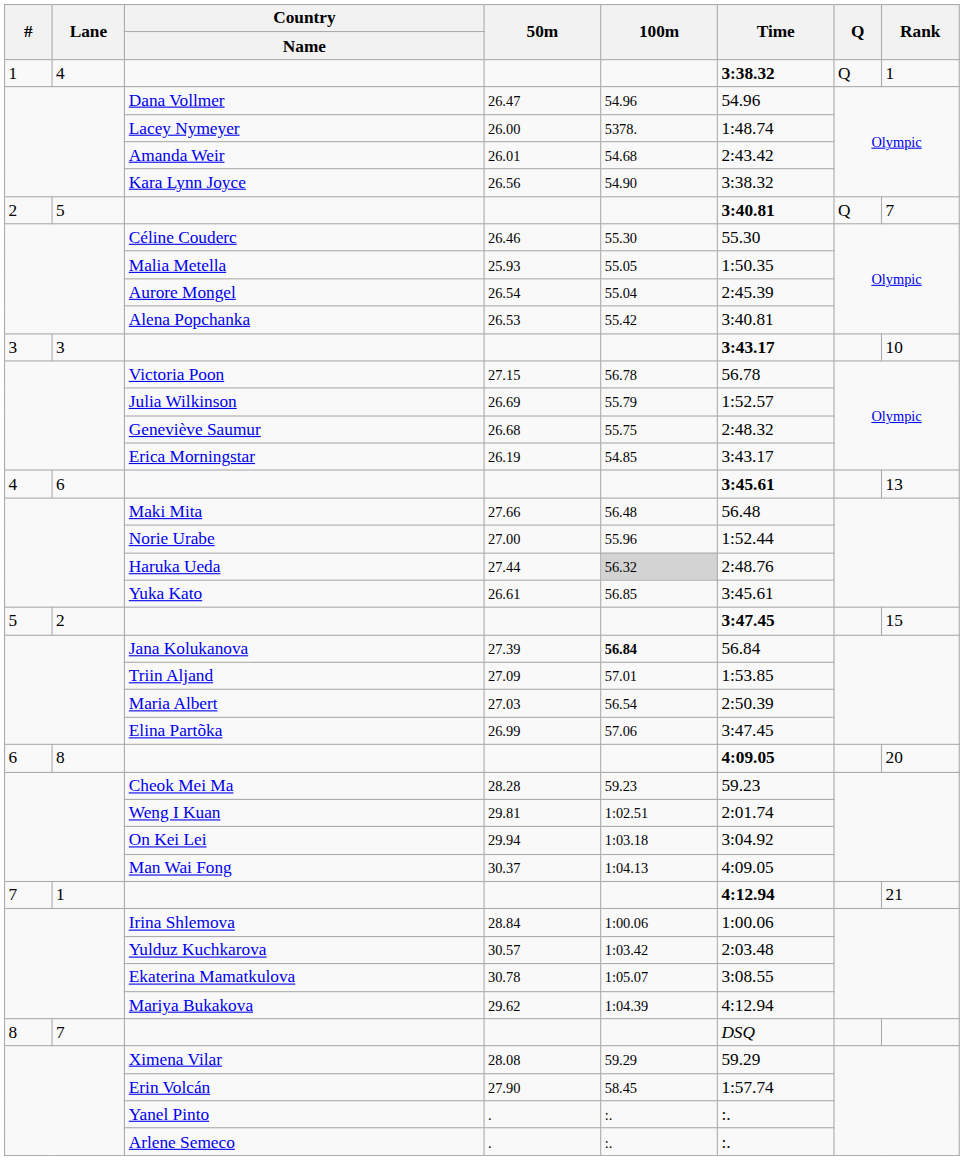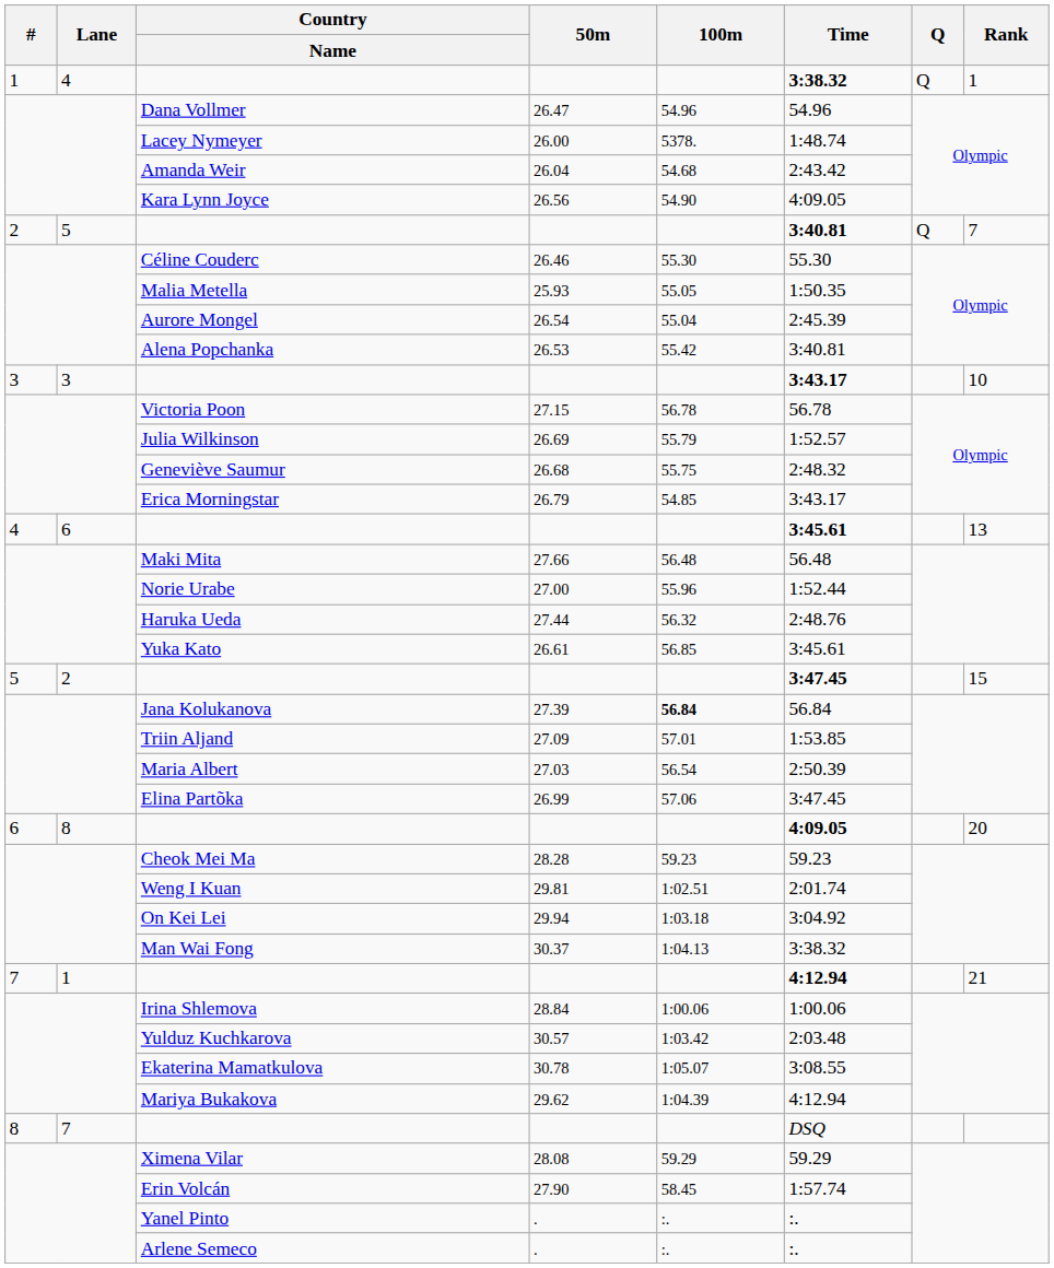Amanda Weir | 50m: 26.01 -> 26.04
Kara Lynn Joyce | Time: 3:38.32 -> 4:09.05
Erica Morningstar | 50m: 26.19 -> 26.79
Haruka Ueda | 100m: lightgrey background -> no background
Man Wai Fong | Time: 4:09.05 -> 3:38.32
